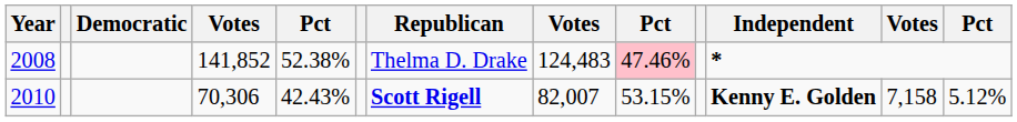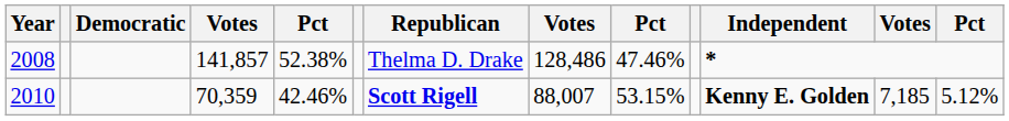2008 | column 4: 141,852 -> 141,857
2008 | column 8: 124,483 -> 128,486
2008 | column 9: pink background -> no background
2010 | column 4: 70,306 -> 70,359
2010 | column 5: 42.43% -> 42.46%
2010 | column 8: 82,007 -> 88,007
2010 | column 12: 7,158 -> 7,185
